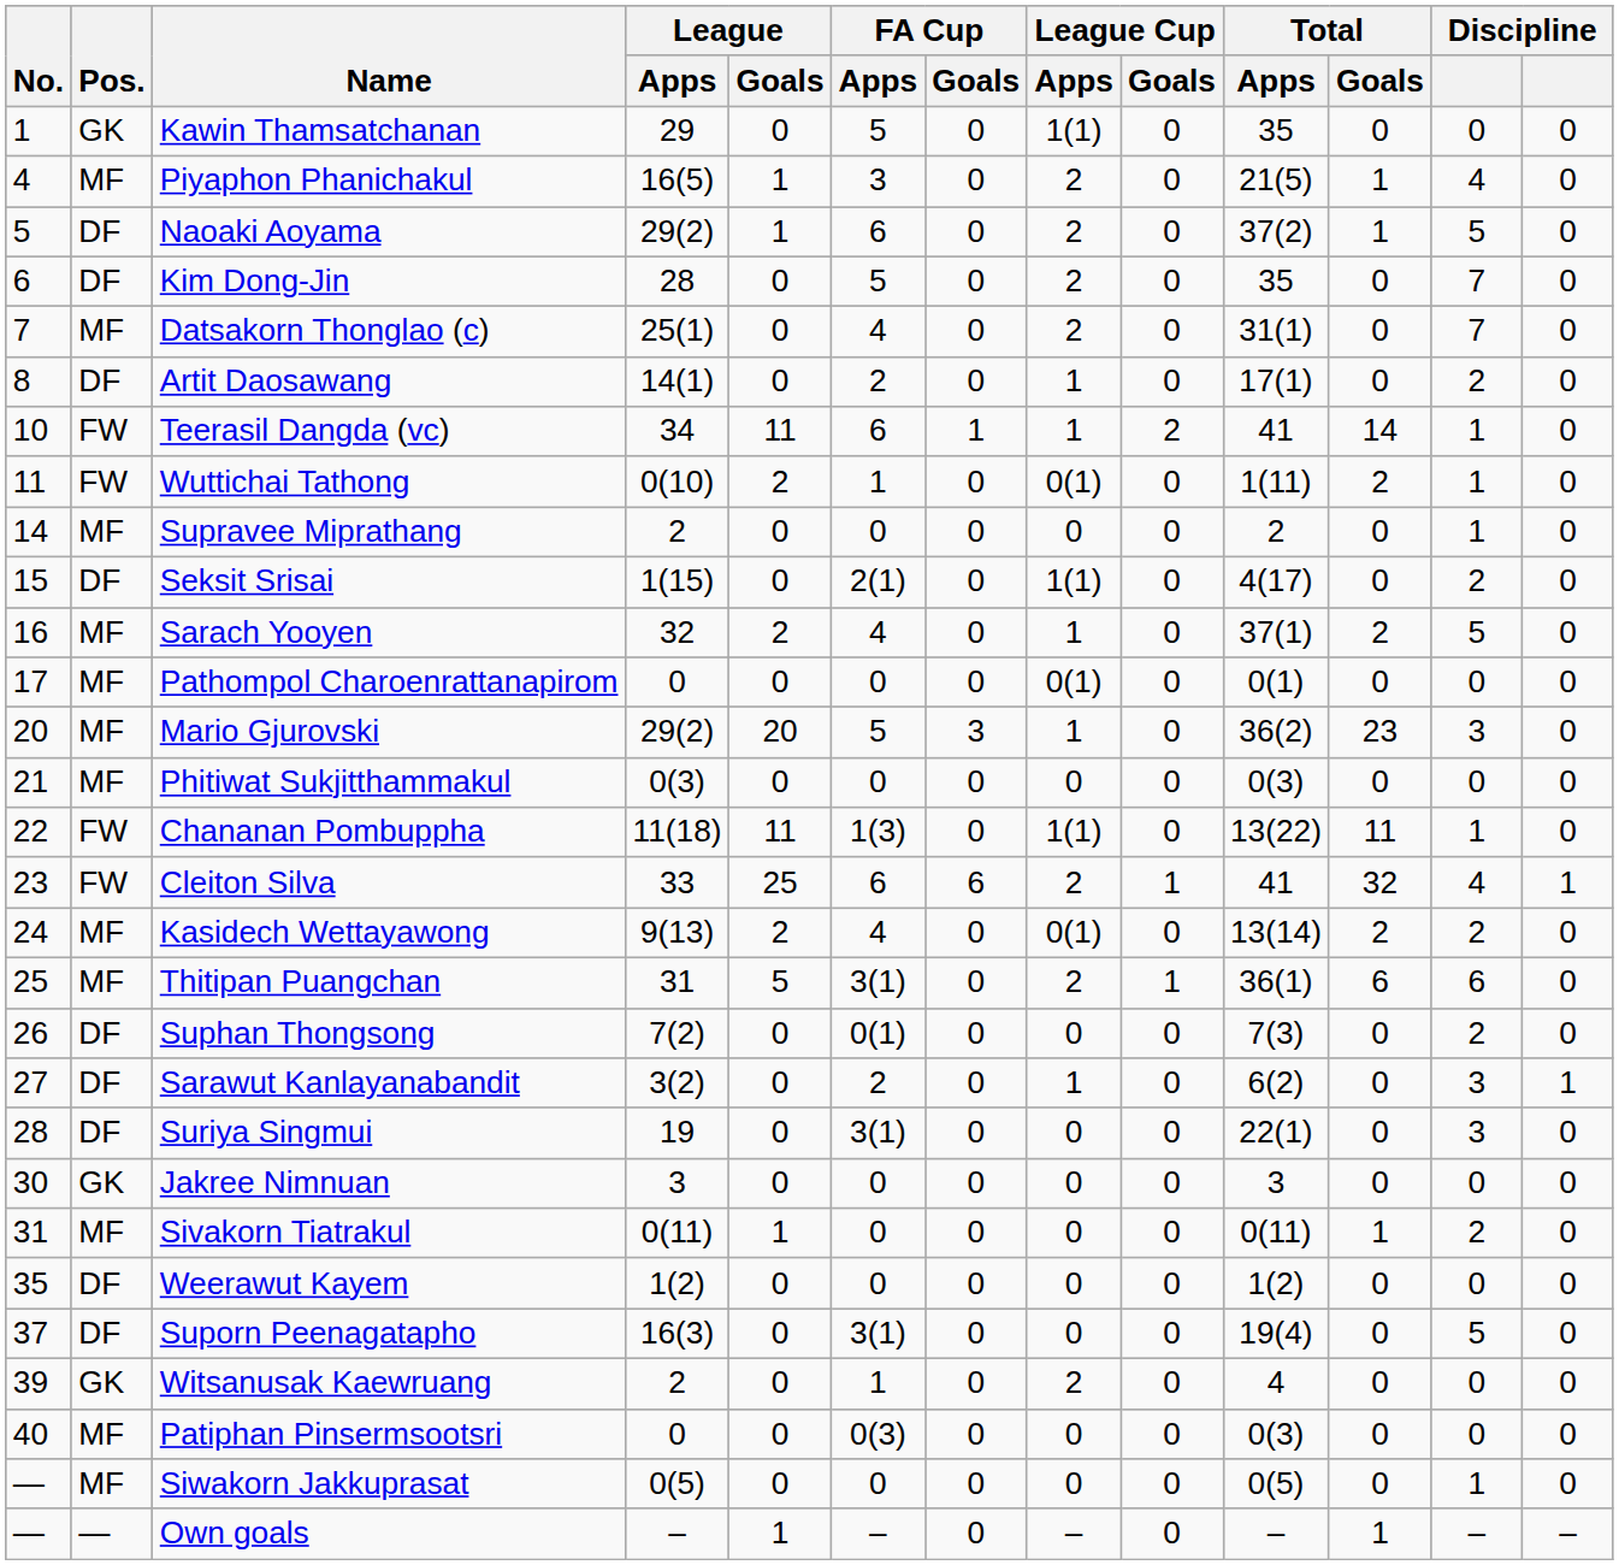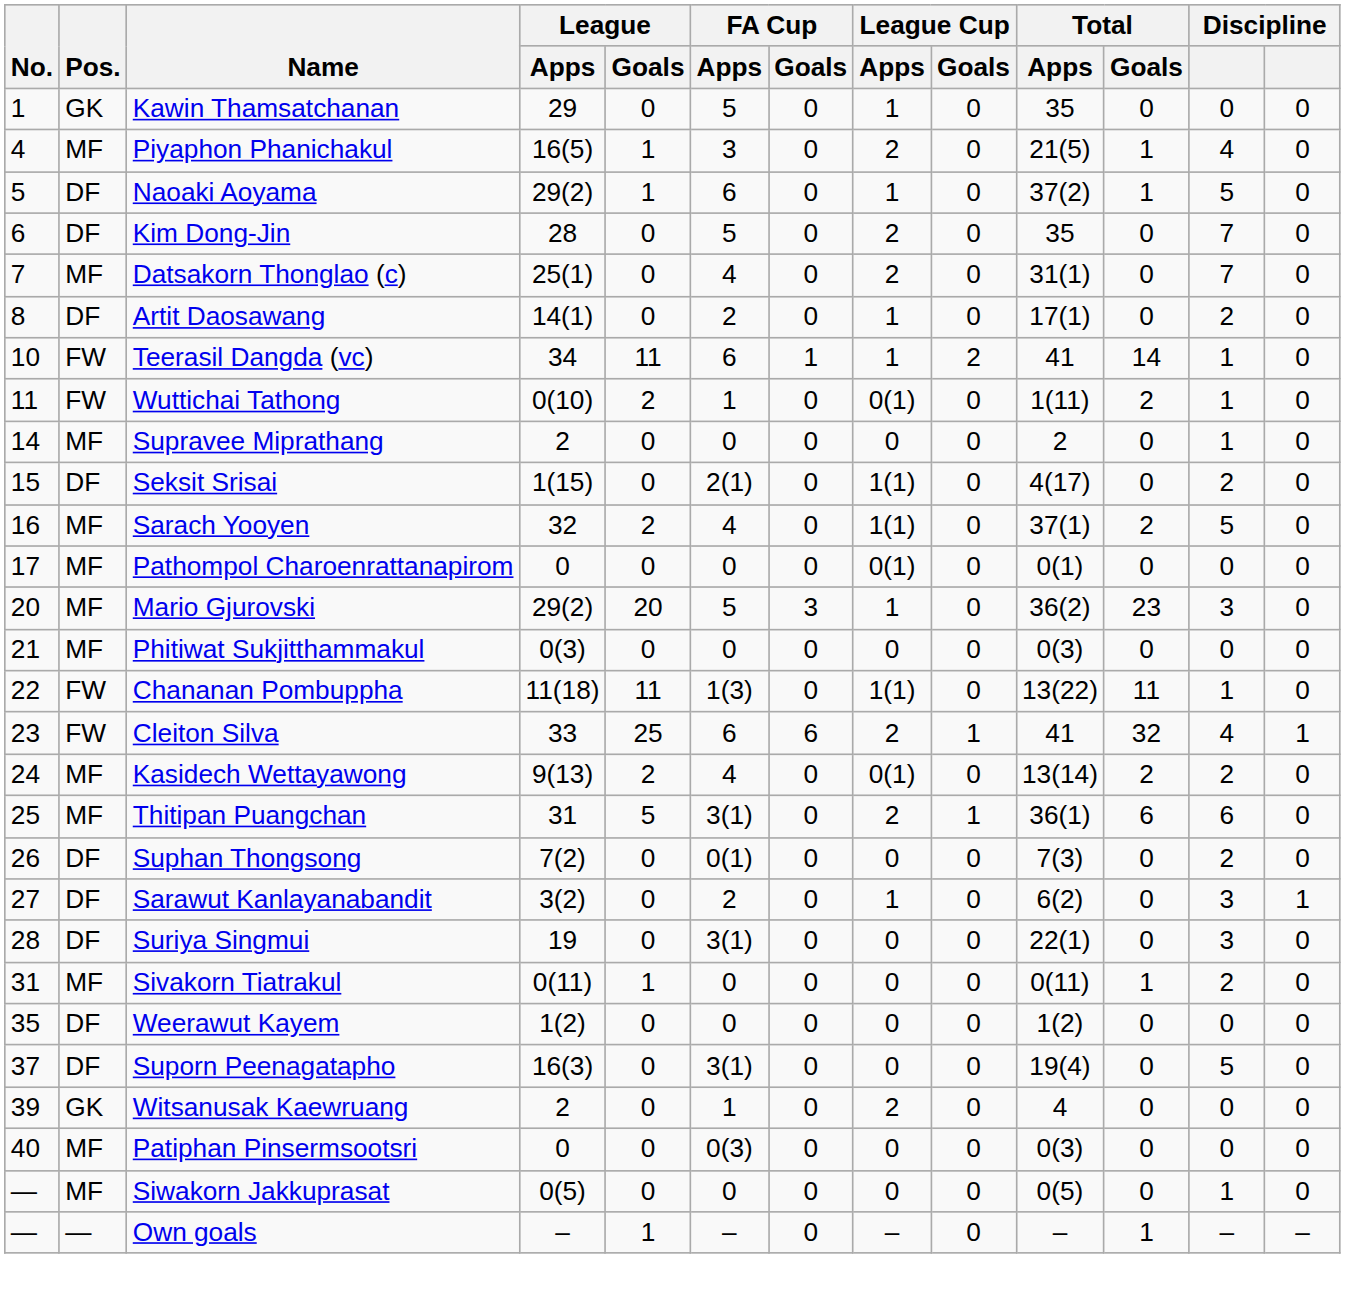Kawin Thamsatchanan | League Cup / Apps: 1(1) -> 1
Naoaki Aoyama | League Cup / Apps: 2 -> 1
Sarach Yooyen | League Cup / Apps: 1 -> 1(1)
- row: 30 | GK | Jakree Nimnuan | 3 | 0 | 0 | 0 | 0 | 0 | 3 | 0 | 0 | 0
